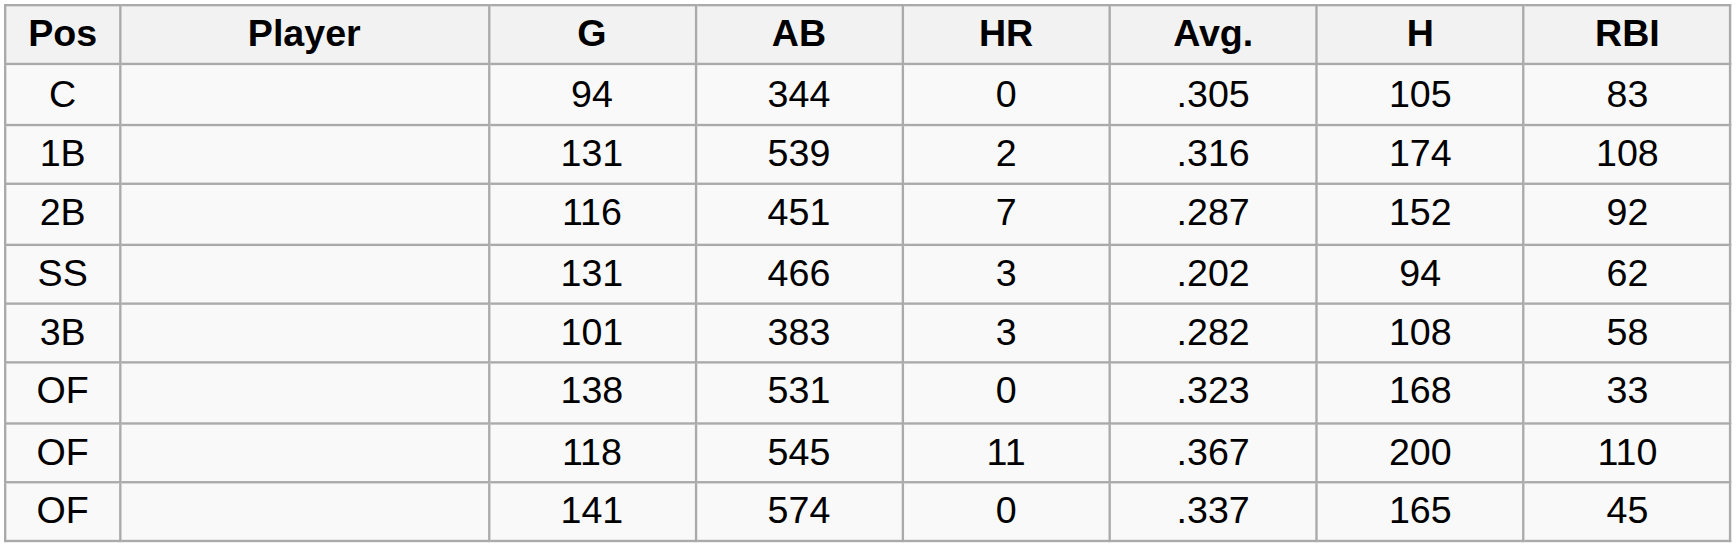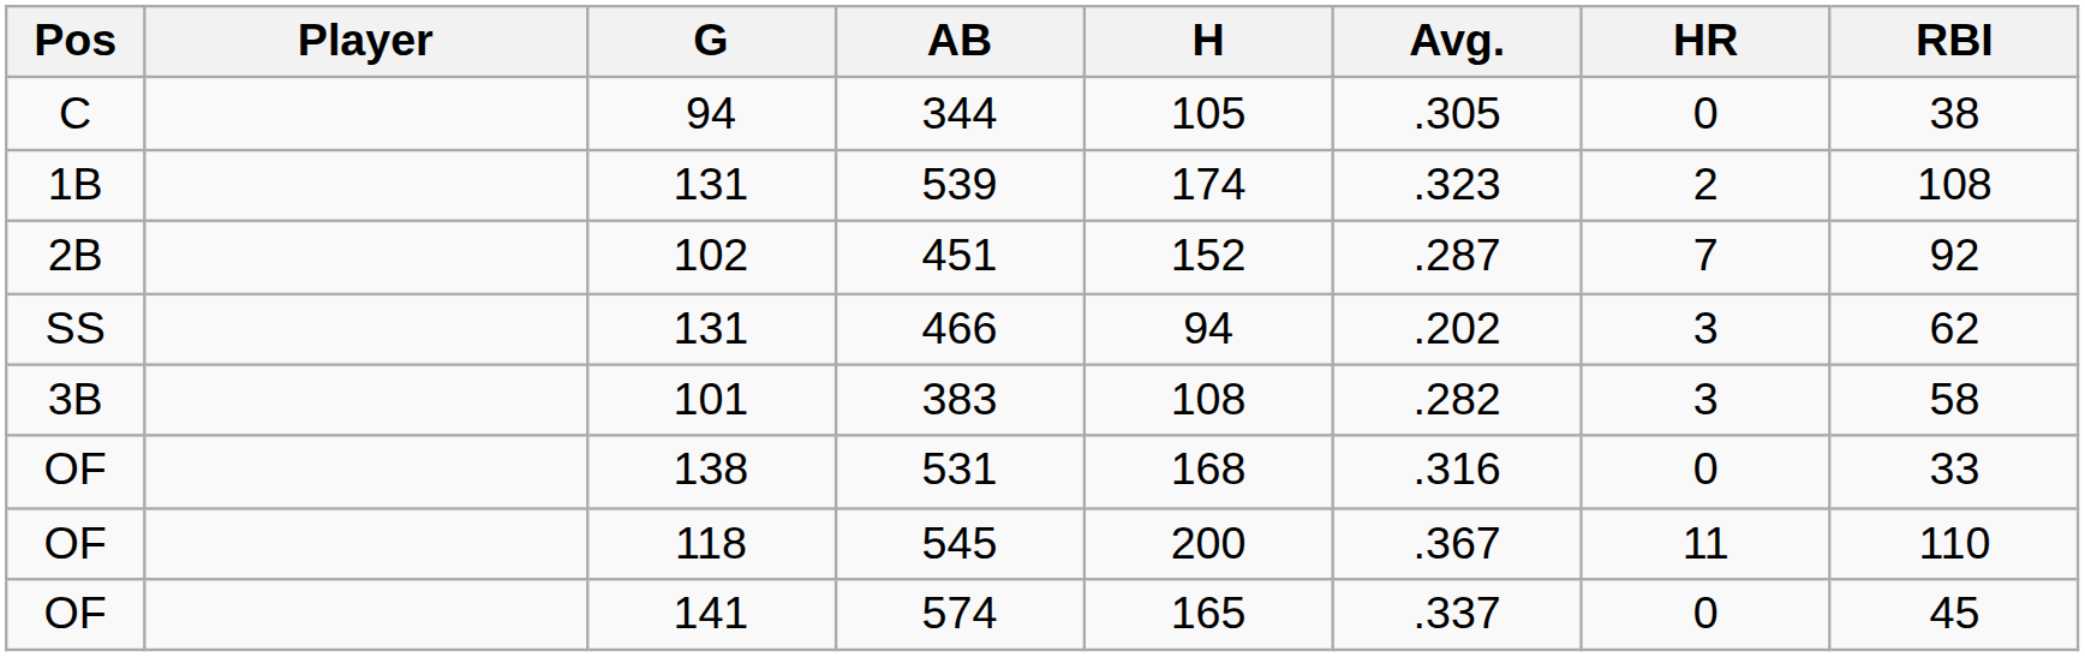columns swapped: H <-> HR
344 | RBI: 83 -> 38
539 | Avg.: .316 -> .323
451 | G: 116 -> 102
531 | Avg.: .323 -> .316
